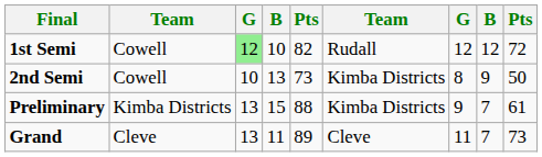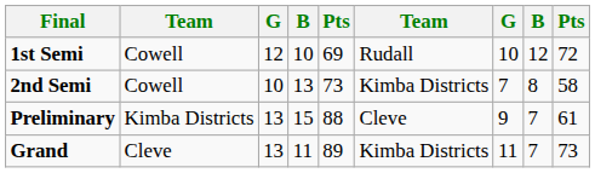1st Semi | column 3: lightgreen background -> no background
1st Semi | column 5: 82 -> 69
1st Semi | column 7: 12 -> 10
2nd Semi | column 7: 8 -> 7
2nd Semi | column 8: 9 -> 8
2nd Semi | column 9: 50 -> 58
Preliminary | column 6: Kimba Districts -> Cleve
Grand | column 6: Cleve -> Kimba Districts
